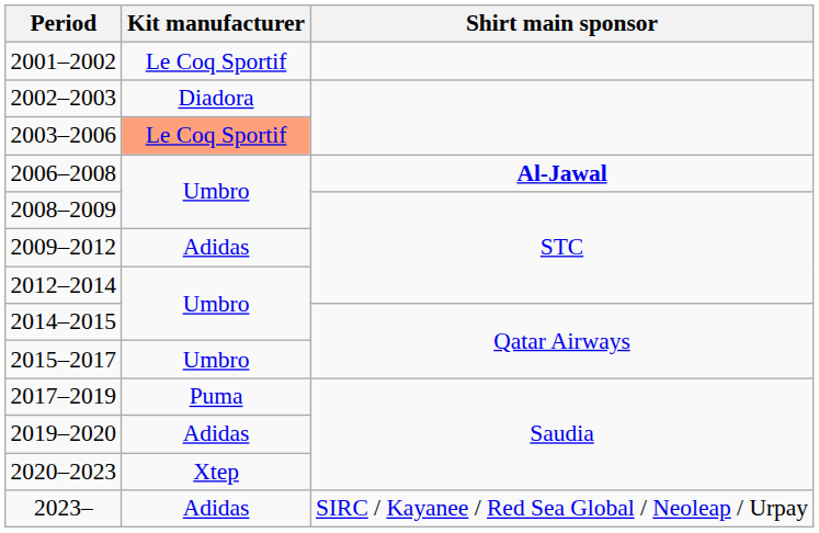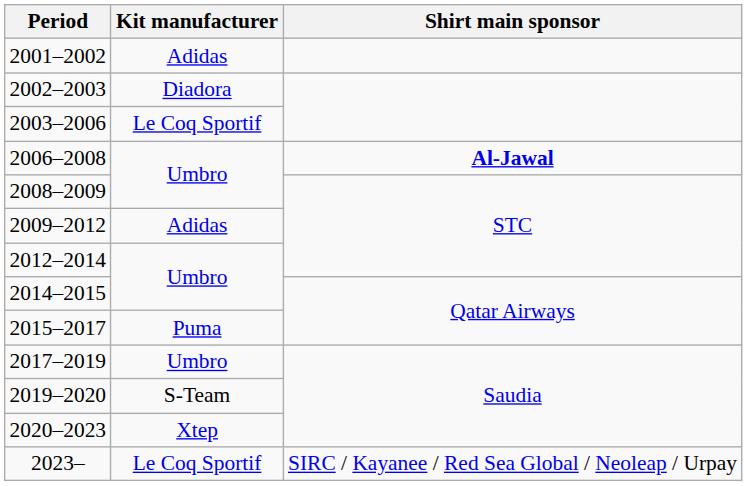2001–2002 | Kit manufacturer: Le Coq Sportif -> Adidas
2003–2006 | Kit manufacturer: lightsalmon background -> no background
2015–2017 | Kit manufacturer: Umbro -> Puma
2017–2019 | Kit manufacturer: Puma -> Umbro
2019–2020 | Kit manufacturer: Adidas -> S-Team
2023– | Kit manufacturer: Adidas -> Le Coq Sportif
